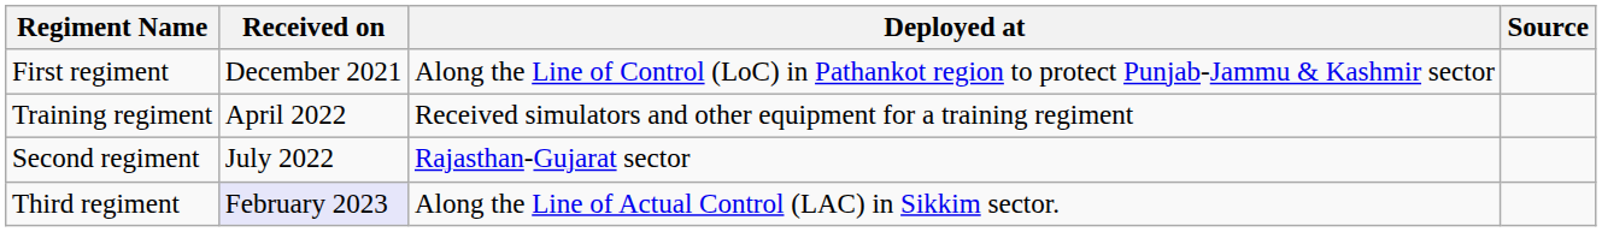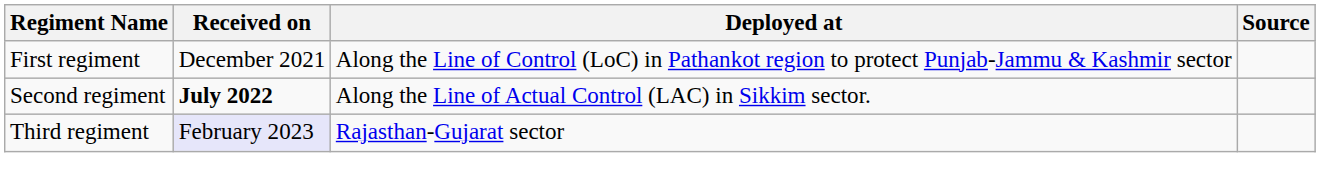- row: Training regiment | April 2022 | Received simulators and other equipment for a training regiment
Second regiment | Received on: normal -> bold
Second regiment | Deployed at: Rajasthan-Gujarat sector -> Along the Line of Actual Control (LAC) in Sikkim sector.
Third regiment | Deployed at: Along the Line of Actual Control (LAC) in Sikkim sector. -> Rajasthan-Gujarat sector
